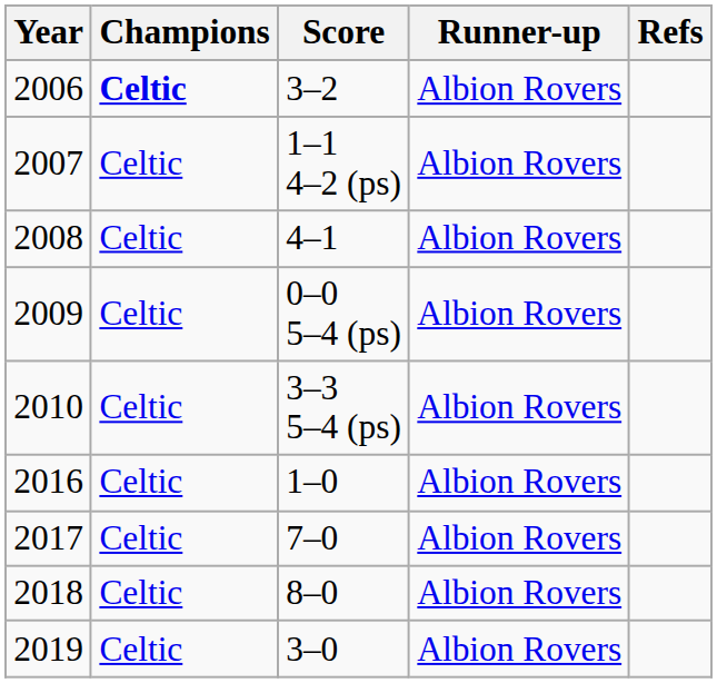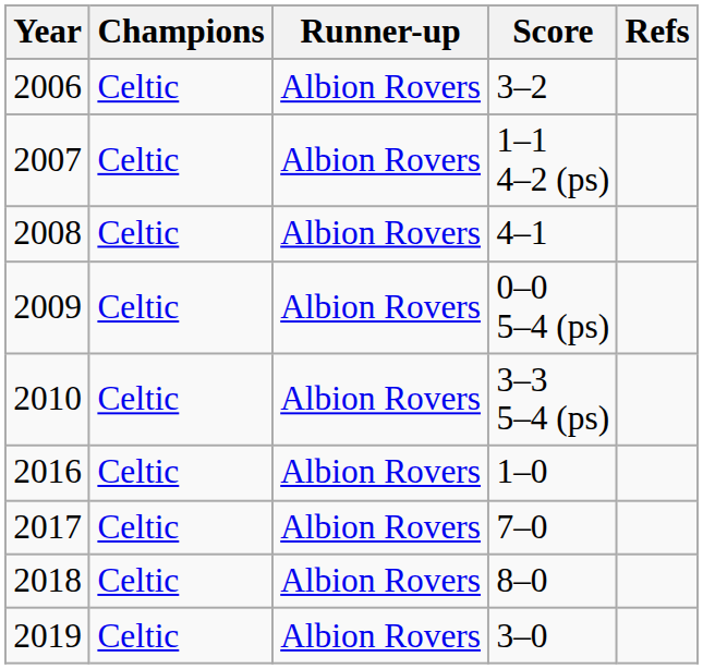columns swapped: Runner-up <-> Score
2006 | Champions: bold -> normal
